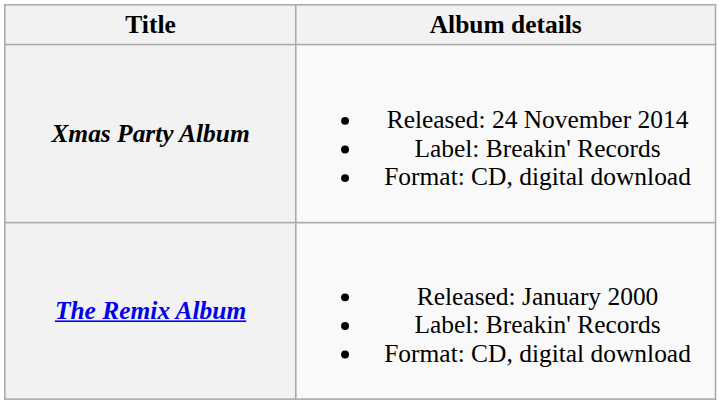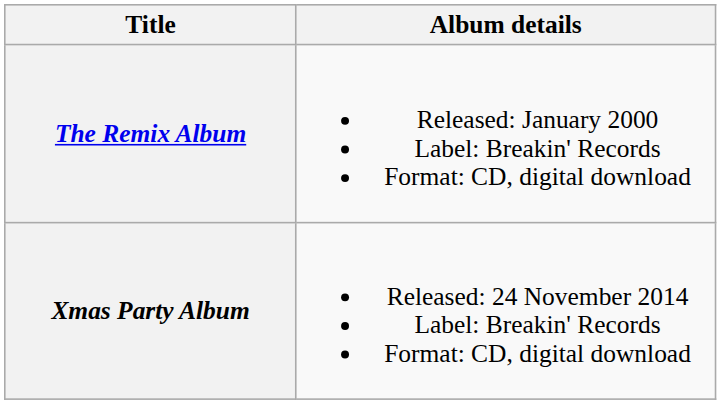rows swapped: The Remix Album <-> Xmas Party Album
